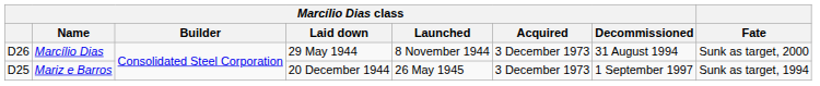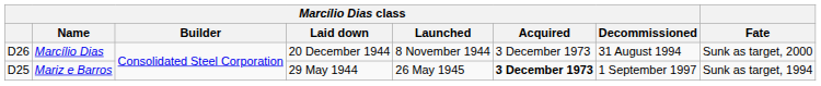Marcílio Dias | Marcílio Dias class / Laid down: 29 May 1944 -> 20 December 1944
Mariz e Barros | Marcílio Dias class / Laid down: 20 December 1944 -> 29 May 1944
Mariz e Barros | Marcílio Dias class / Acquired: normal -> bold
